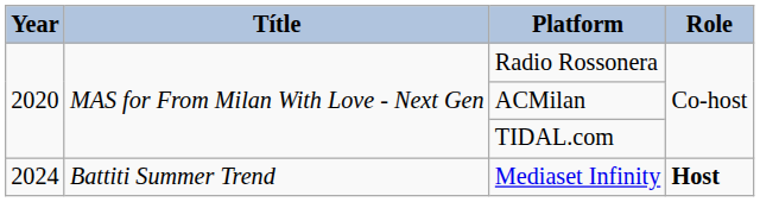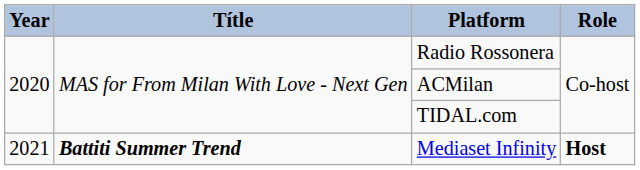Mediaset Infinity | Year: 2024 -> 2021
Mediaset Infinity | Títle: normal -> bold
